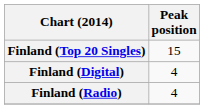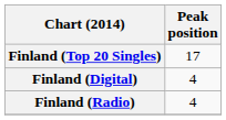Finland (Top 20 Singles) | Peak position: 15 -> 17
